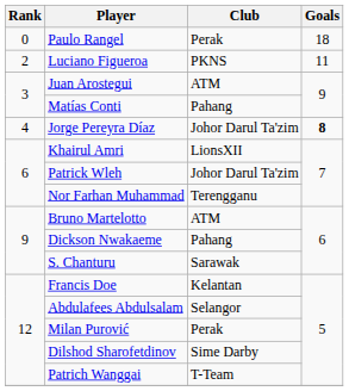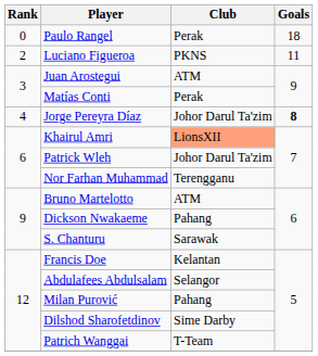Matías Conti | Club: Pahang -> Perak
Khairul Amri | Club: no background -> lightsalmon background
Milan Purović | Club: Perak -> Pahang
